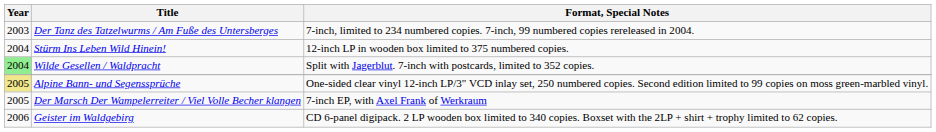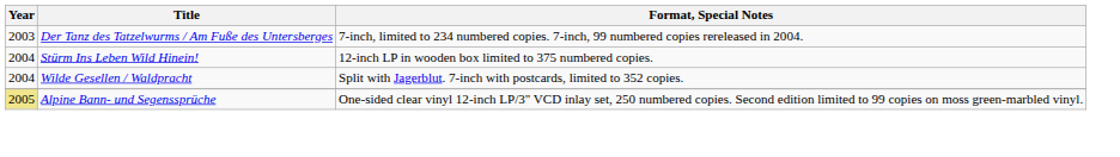Wilde Gesellen / Waldpracht | Year: lightgreen background -> no background
- row: 2005 | Der Marsch Der Wampelerreiter / Viel Volle Becher klangen | 7-inch EP, with Axel Frank of Werkraum
- row: 2006 | Geister im Waldgebirg | CD 6-panel digipack. 2 LP wooden box limited to 340 copies. Boxset with the 2LP + shirt + trophy limited to 62 copies.
